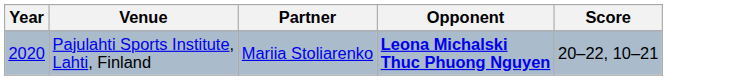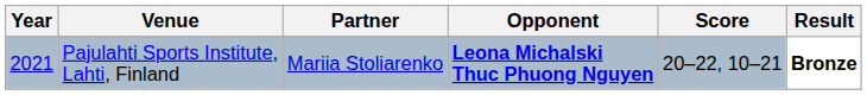+ column: Result | Bronze
Pajulahti Sports Institute, Lahti, Finland | Year: 2020 -> 2021
